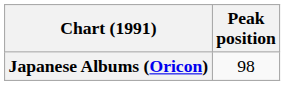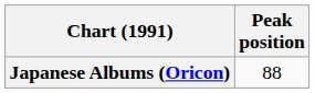Japanese Albums (Oricon) | Peak position: 98 -> 88
